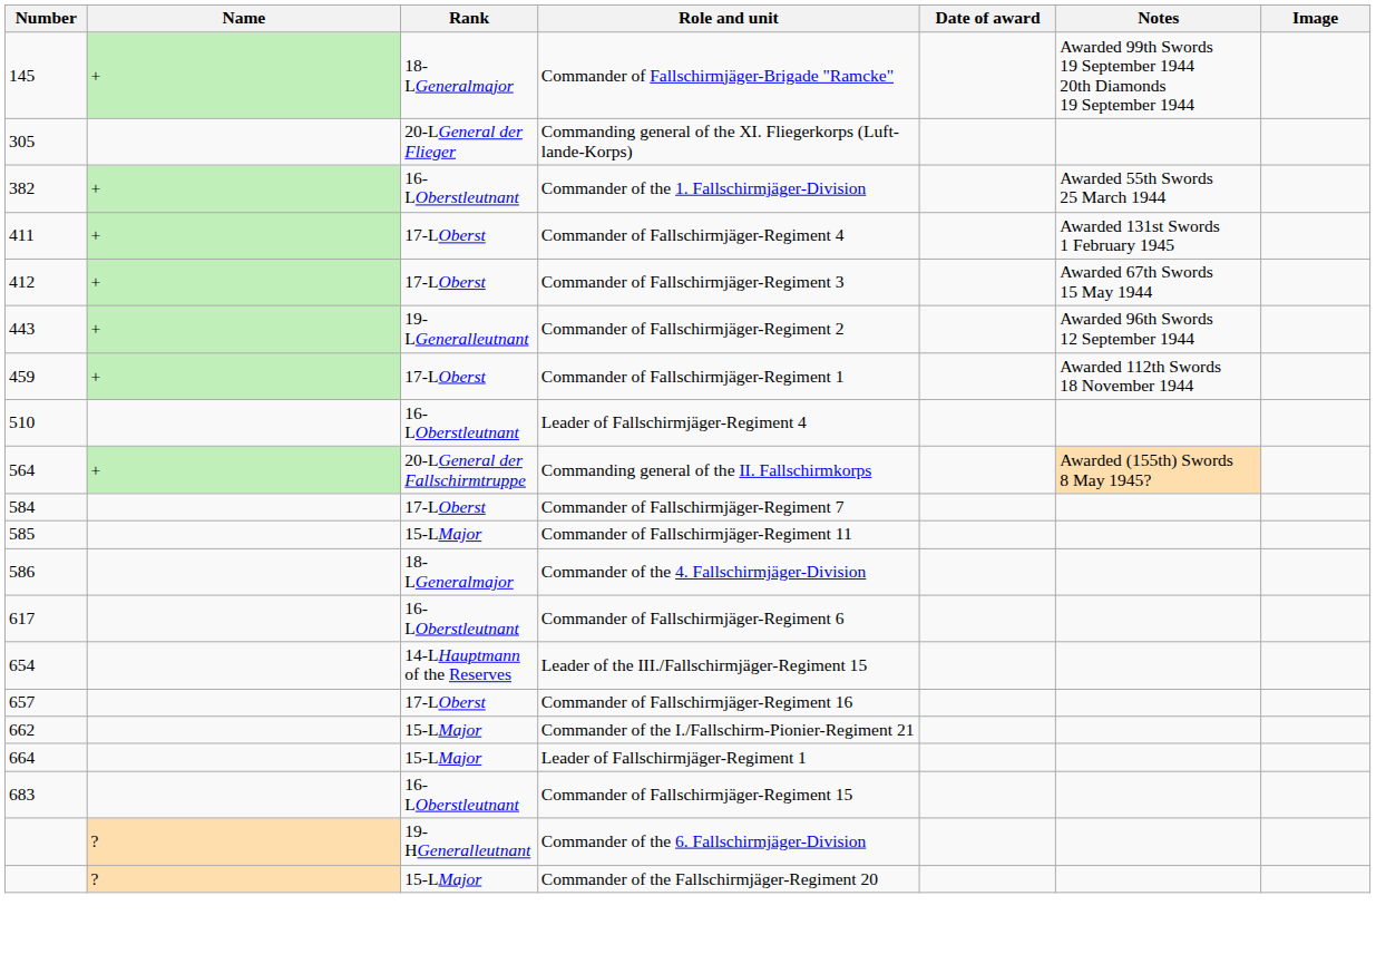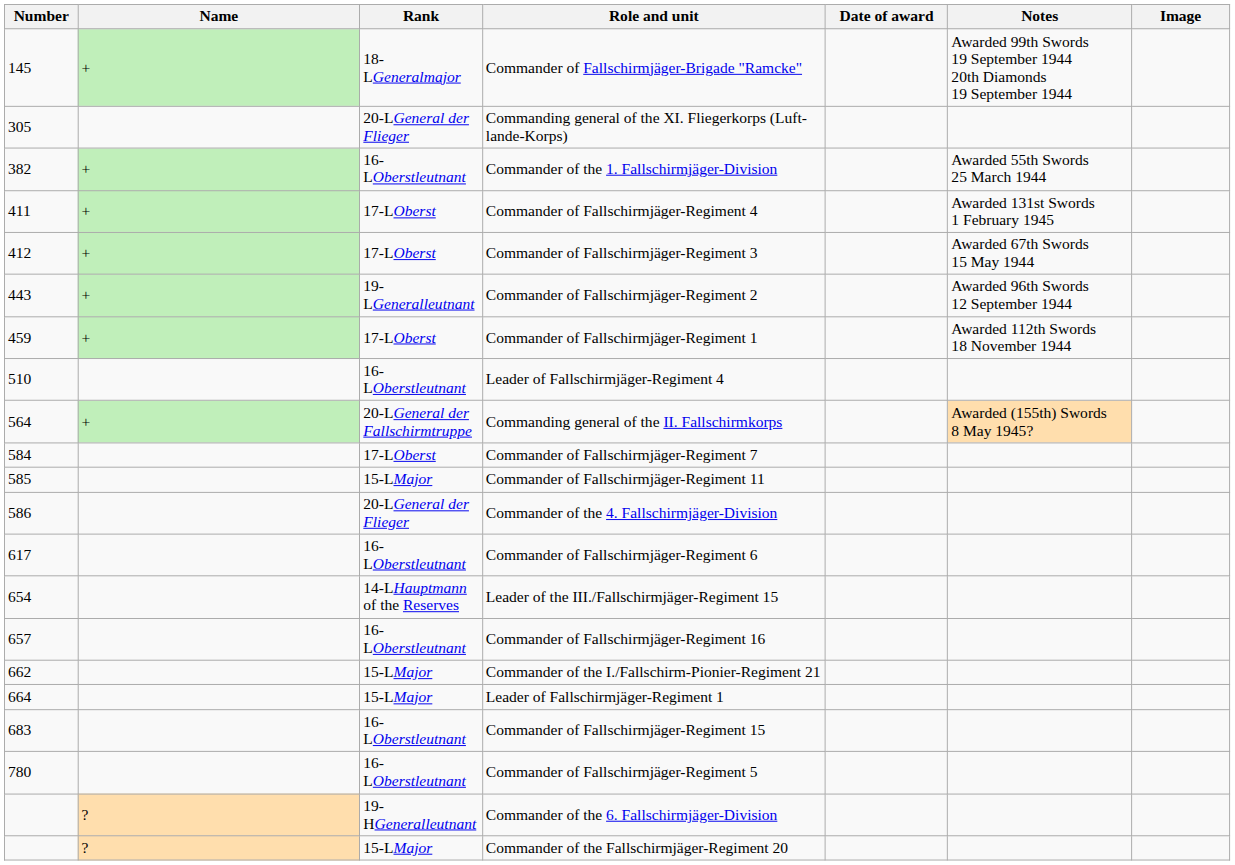Commander of the 4. Fallschirmjäger-Division | Rank: 18-LGeneralmajor -> 20-LGeneral der Flieger
Commander of Fallschirmjäger-Regiment 16 | Rank: 17-LOberst -> 16-LOberstleutnant
+ row: 780 | 16-LOberstleutnant | Commander of Fallschirmjäger-Regiment 5
